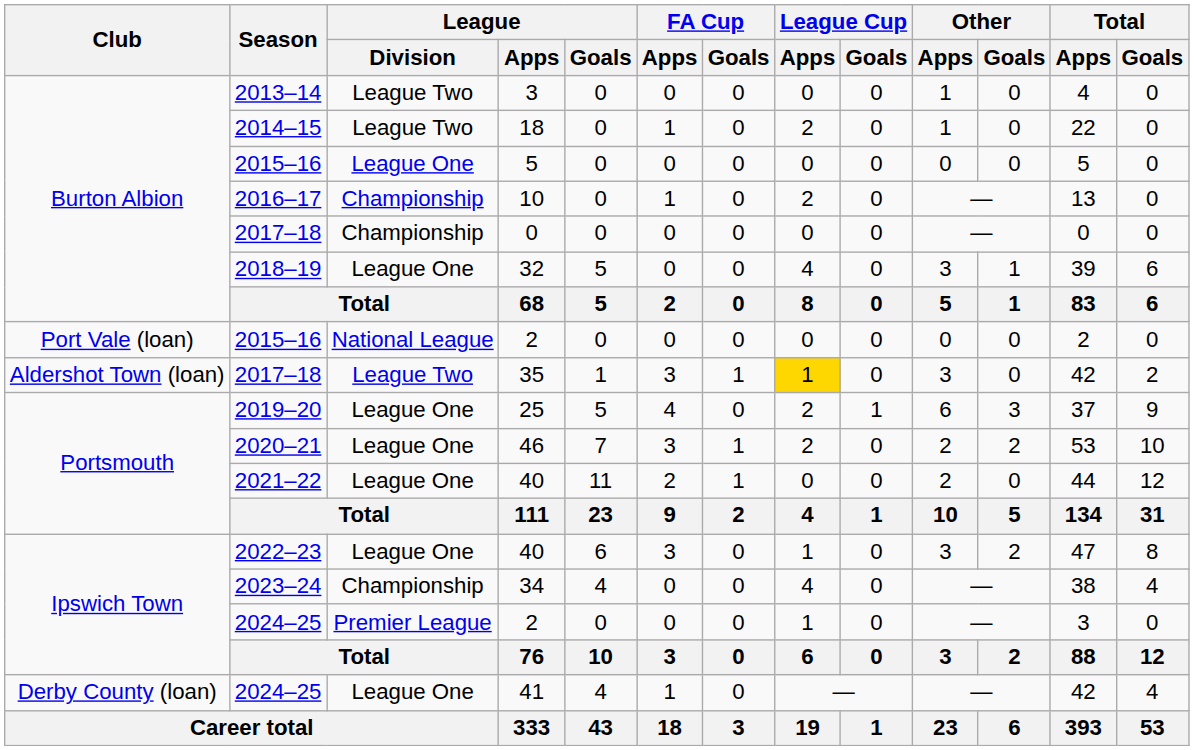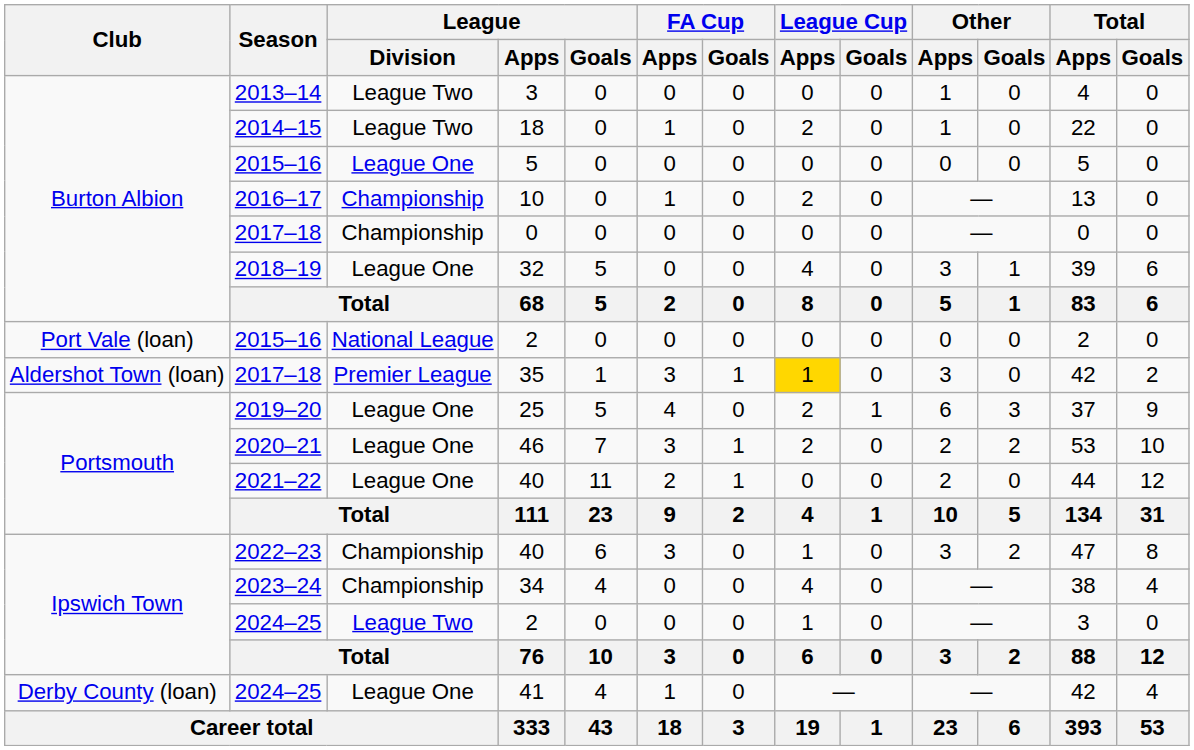35 | League / Division: League Two -> Premier League
2022–23 / 40 | League / Division: League One -> Championship
2024–25 / 2 | League / Division: Premier League -> League Two
